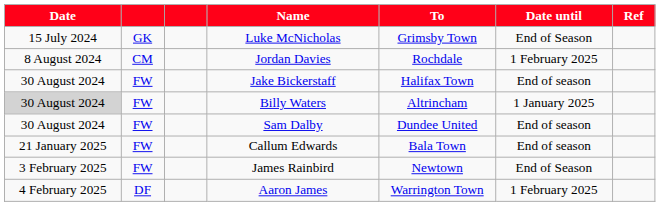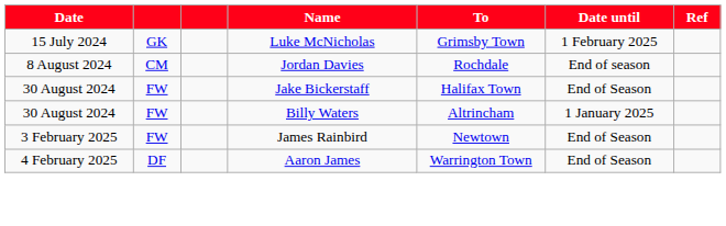Luke McNicholas | Date until: End of Season -> 1 February 2025
Jordan Davies | Date until: 1 February 2025 -> End of season
Jake Bickerstaff | Date until: End of season -> End of Season
Billy Waters | Date: lightgrey background -> no background
- row: 30 August 2024 | FW | Sam Dalby | Dundee United | End of season
- row: 21 January 2025 | FW | Callum Edwards | Bala Town | End of season
Aaron James | Date until: 1 February 2025 -> End of Season
